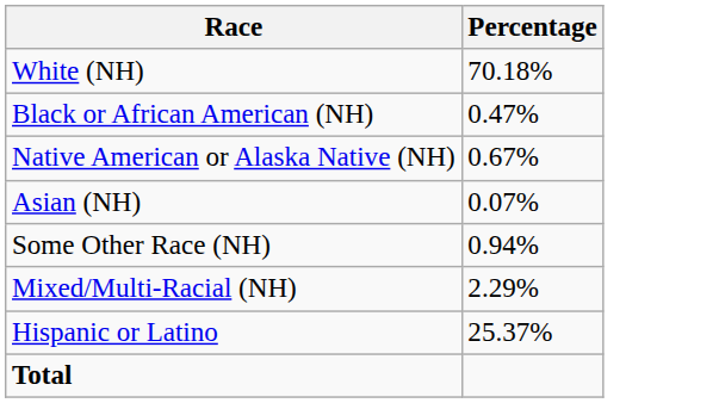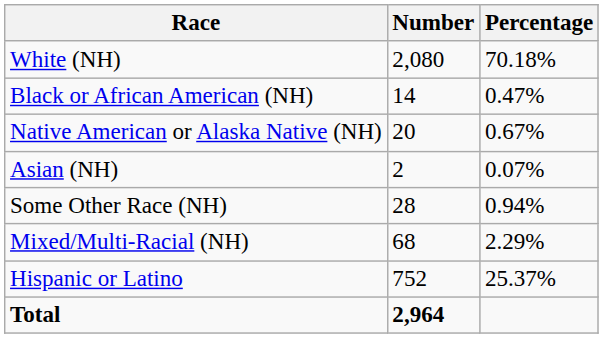+ column: Number | 2,080 | 14 | 20 | 2 | 28 | 68 | 752 | 2,964
